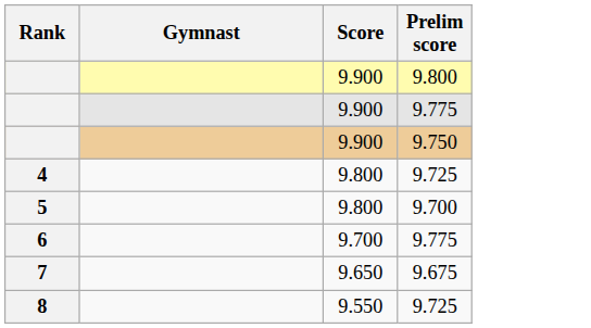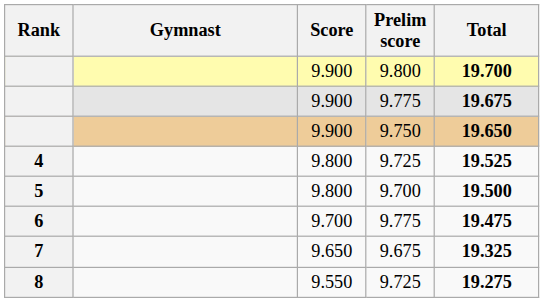+ column: Total | 19.700 | 19.675 | 19.650 | 19.525 | 19.500 | 19.475 | 19.325 | 19.275
